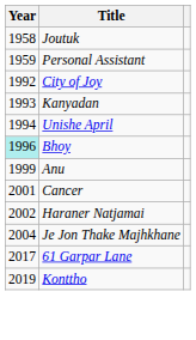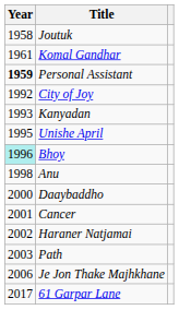+ row: 1961 | Komal Gandhar
Personal Assistant | Year: normal -> bold
Unishe April | Year: 1994 -> 1995
Anu | Year: 1999 -> 1998
+ row: 2000 | Daaybaddho
+ row: 2003 | Path
Je Jon Thake Majhkhane | Year: 2004 -> 2006
- row: 2019 | Konttho
